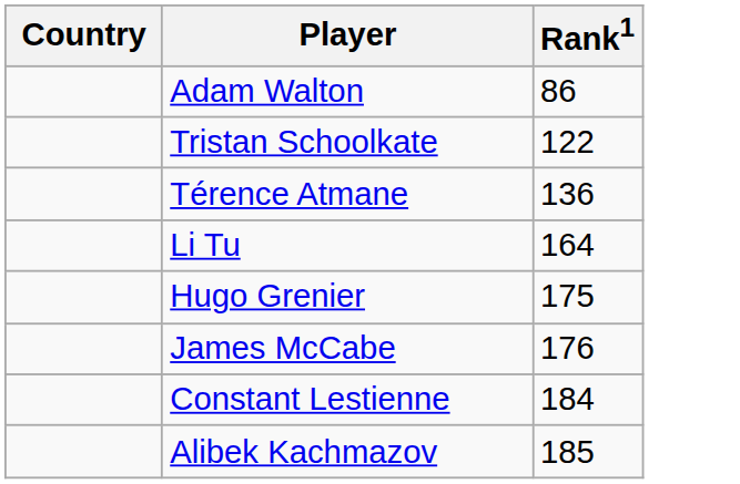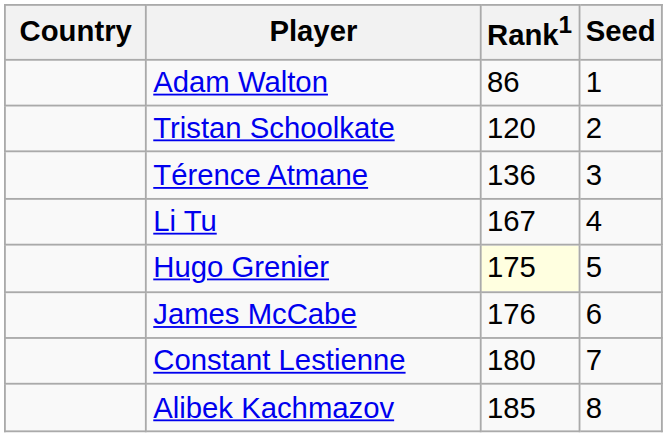+ column: Seed | 1 | 2 | 3 | 4 | 5 | 6 | 7 | 8
Tristan Schoolkate | Rank1: 122 -> 120
Li Tu | Rank1: 164 -> 167
Hugo Grenier | Rank1: no background -> lightyellow background
Constant Lestienne | Rank1: 184 -> 180
